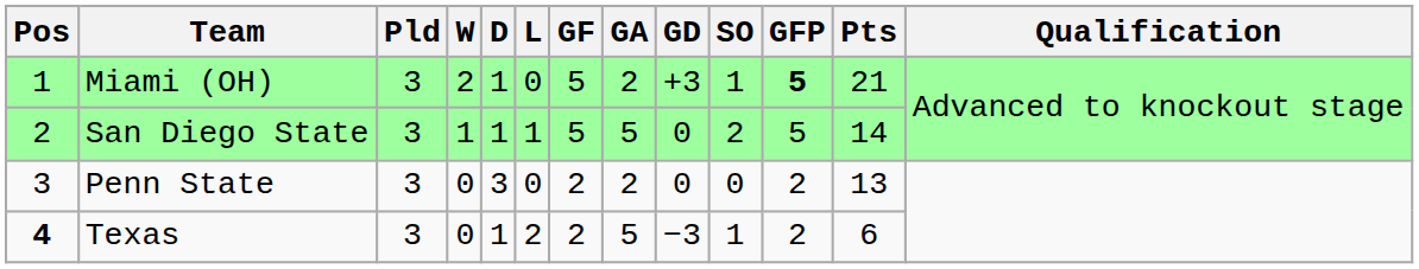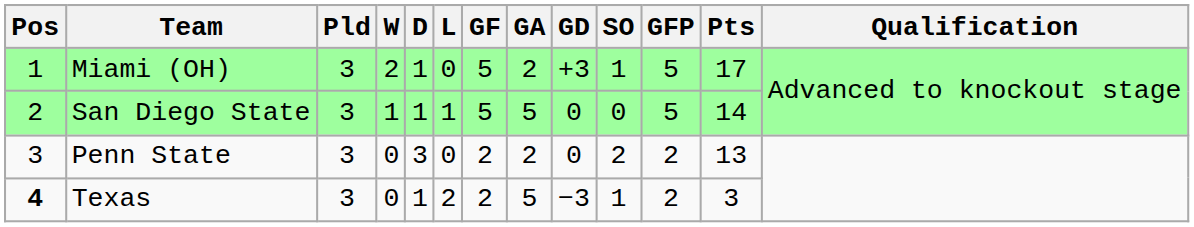Miami (OH) | GFP: bold -> normal
Miami (OH) | Pts: 21 -> 17
San Diego State | SO: 2 -> 0
Penn State | SO: 0 -> 2
Texas | Pts: 6 -> 3
